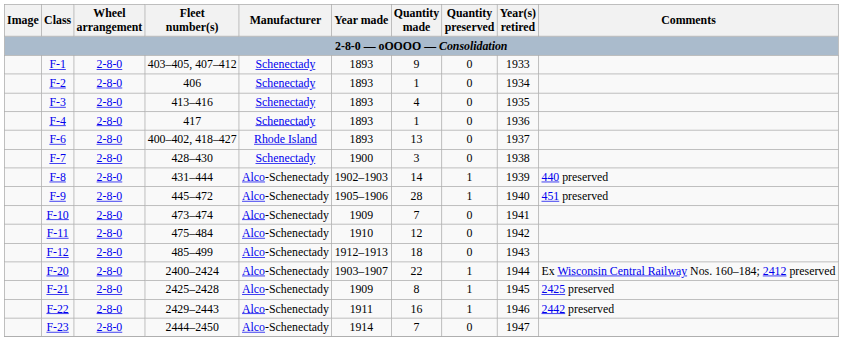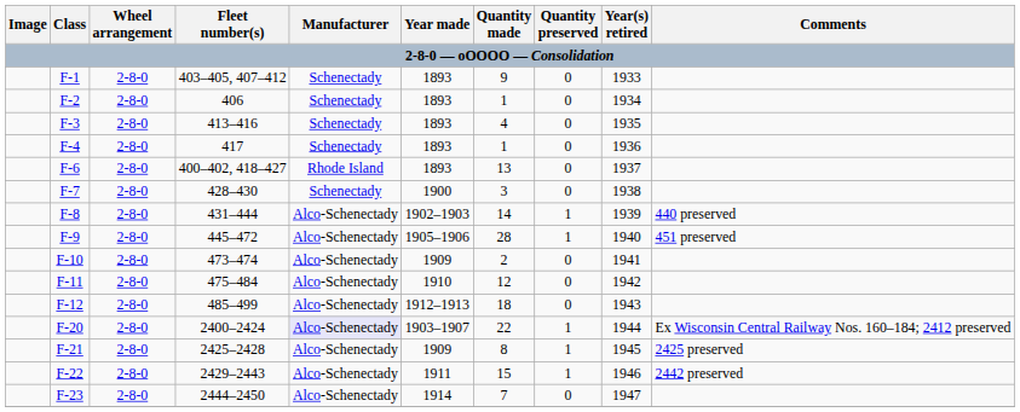F-10 | Quantity made: 7 -> 2
F-20 | Manufacturer: no background -> lavender background
F-22 | Quantity made: 16 -> 15
